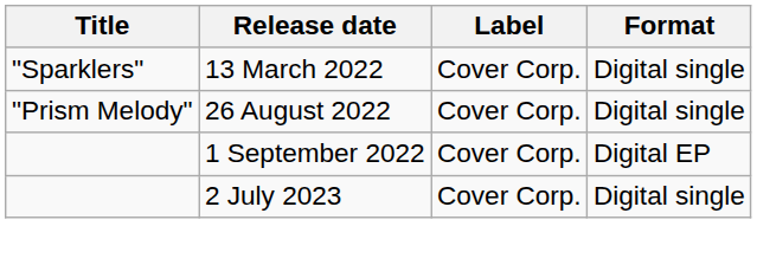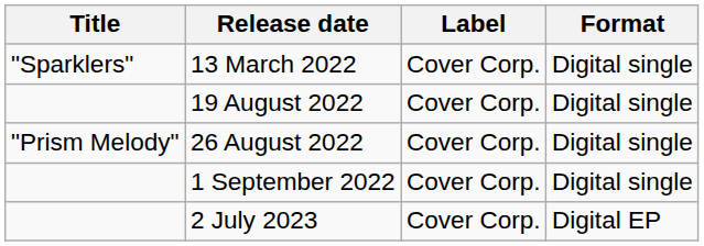+ row: 19 August 2022 | Cover Corp. | Digital single
1 September 2022 | Format: Digital EP -> Digital single
2 July 2023 | Format: Digital single -> Digital EP
